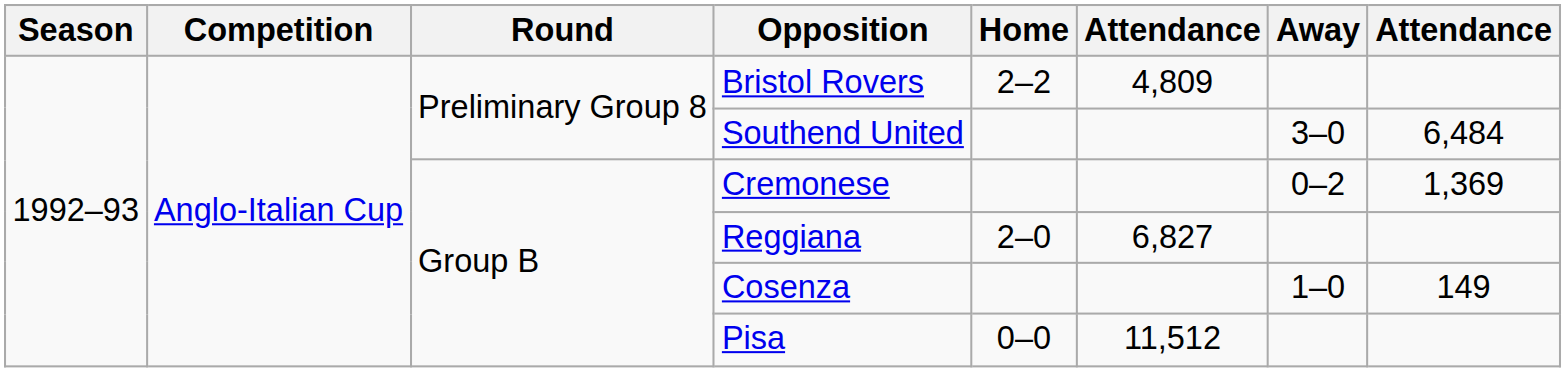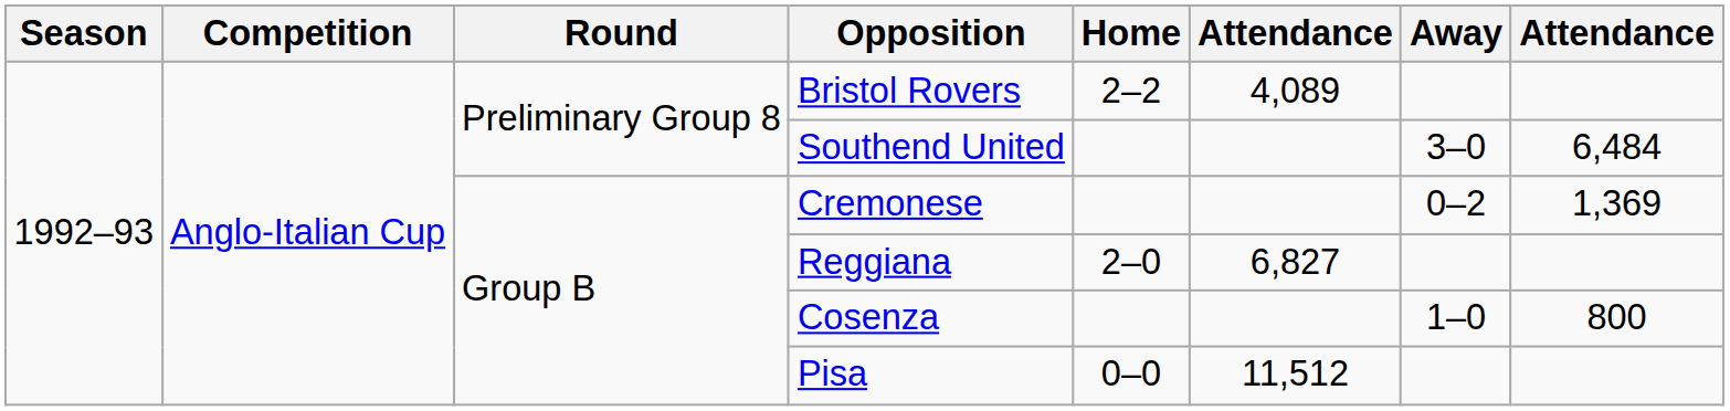Bristol Rovers | column 6: 4,809 -> 4,089
Cosenza | column 8: 149 -> 800
